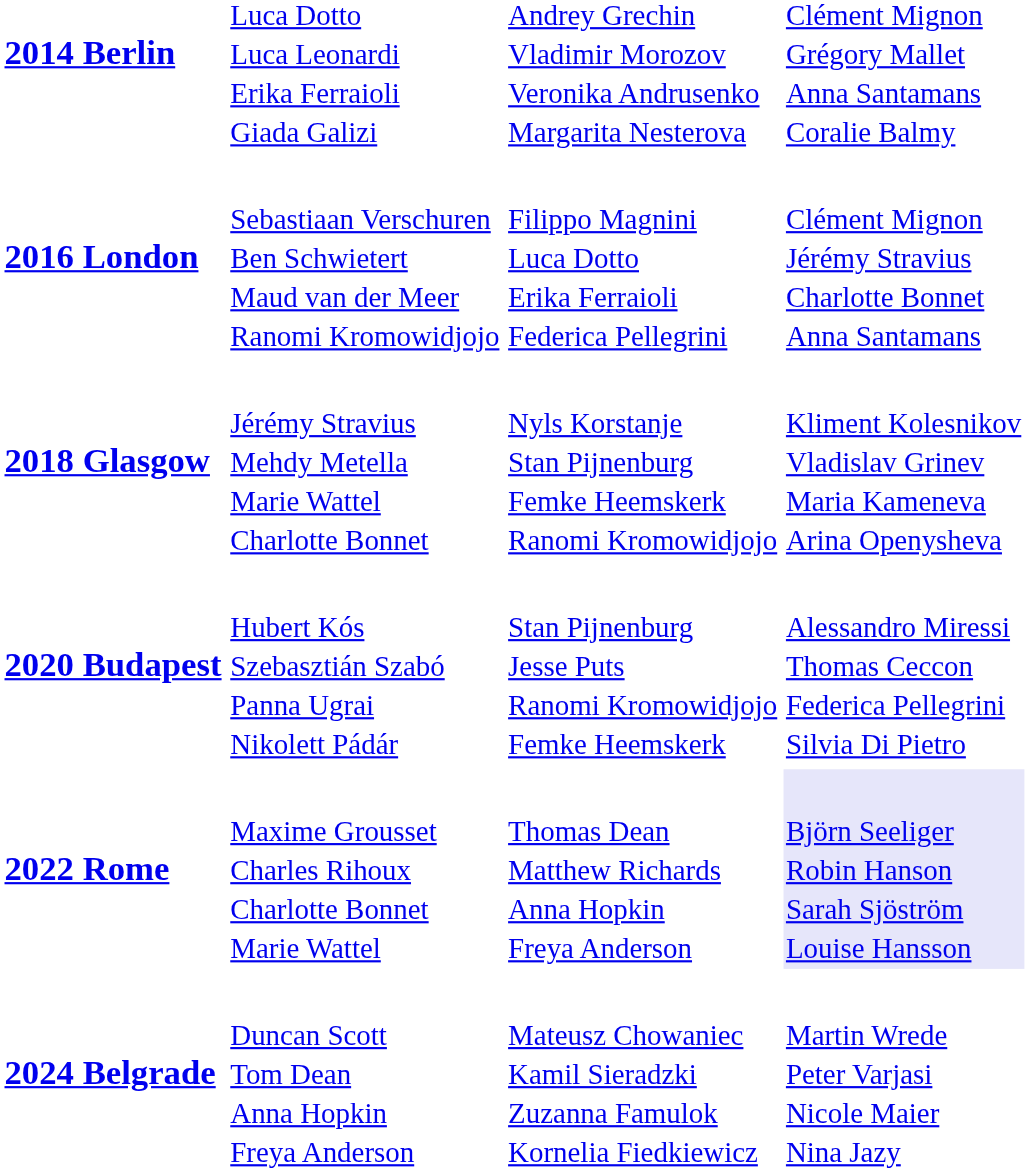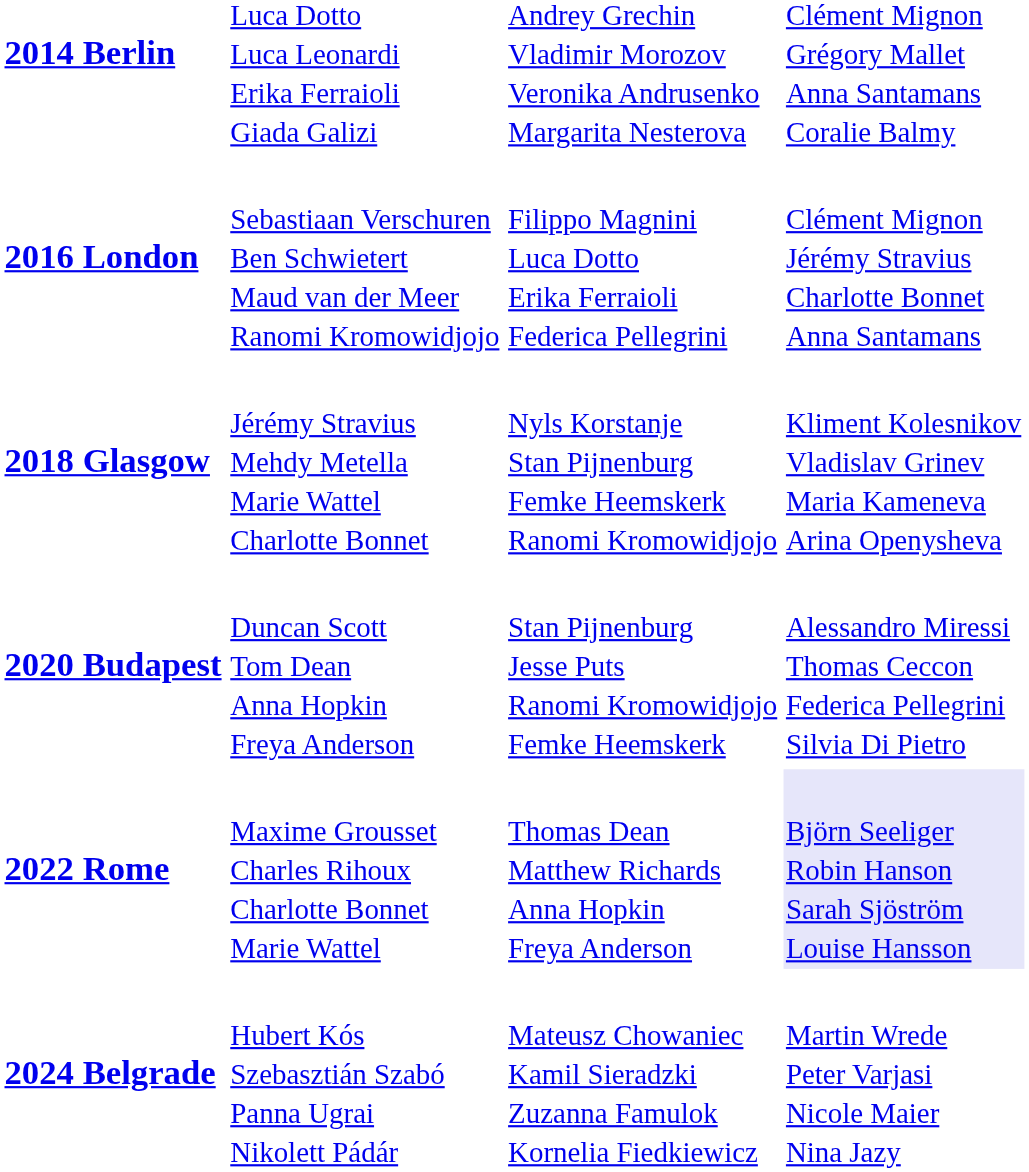2020 Budapest | column 2: Hubert Kós Szebasztián Szabó Panna Ugrai Nikolett Pádár -> Duncan Scott Tom Dean Anna Hopkin Freya Anderson
2024 Belgrade | column 2: Duncan Scott Tom Dean Anna Hopkin Freya Anderson -> Hubert Kós Szebasztián Szabó Panna Ugrai Nikolett Pádár
